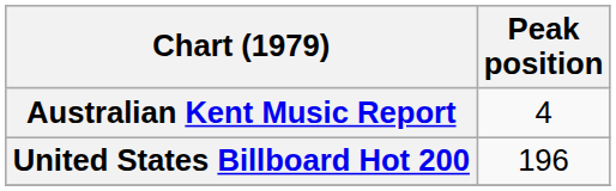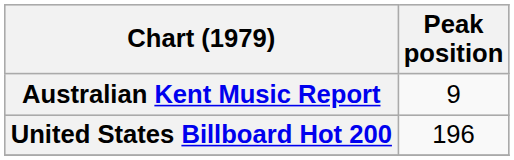Australian Kent Music Report | Peak position: 4 -> 9
